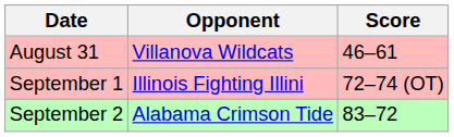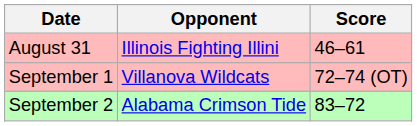August 31 | Opponent: Villanova Wildcats -> Illinois Fighting Illini
September 1 | Opponent: Illinois Fighting Illini -> Villanova Wildcats
